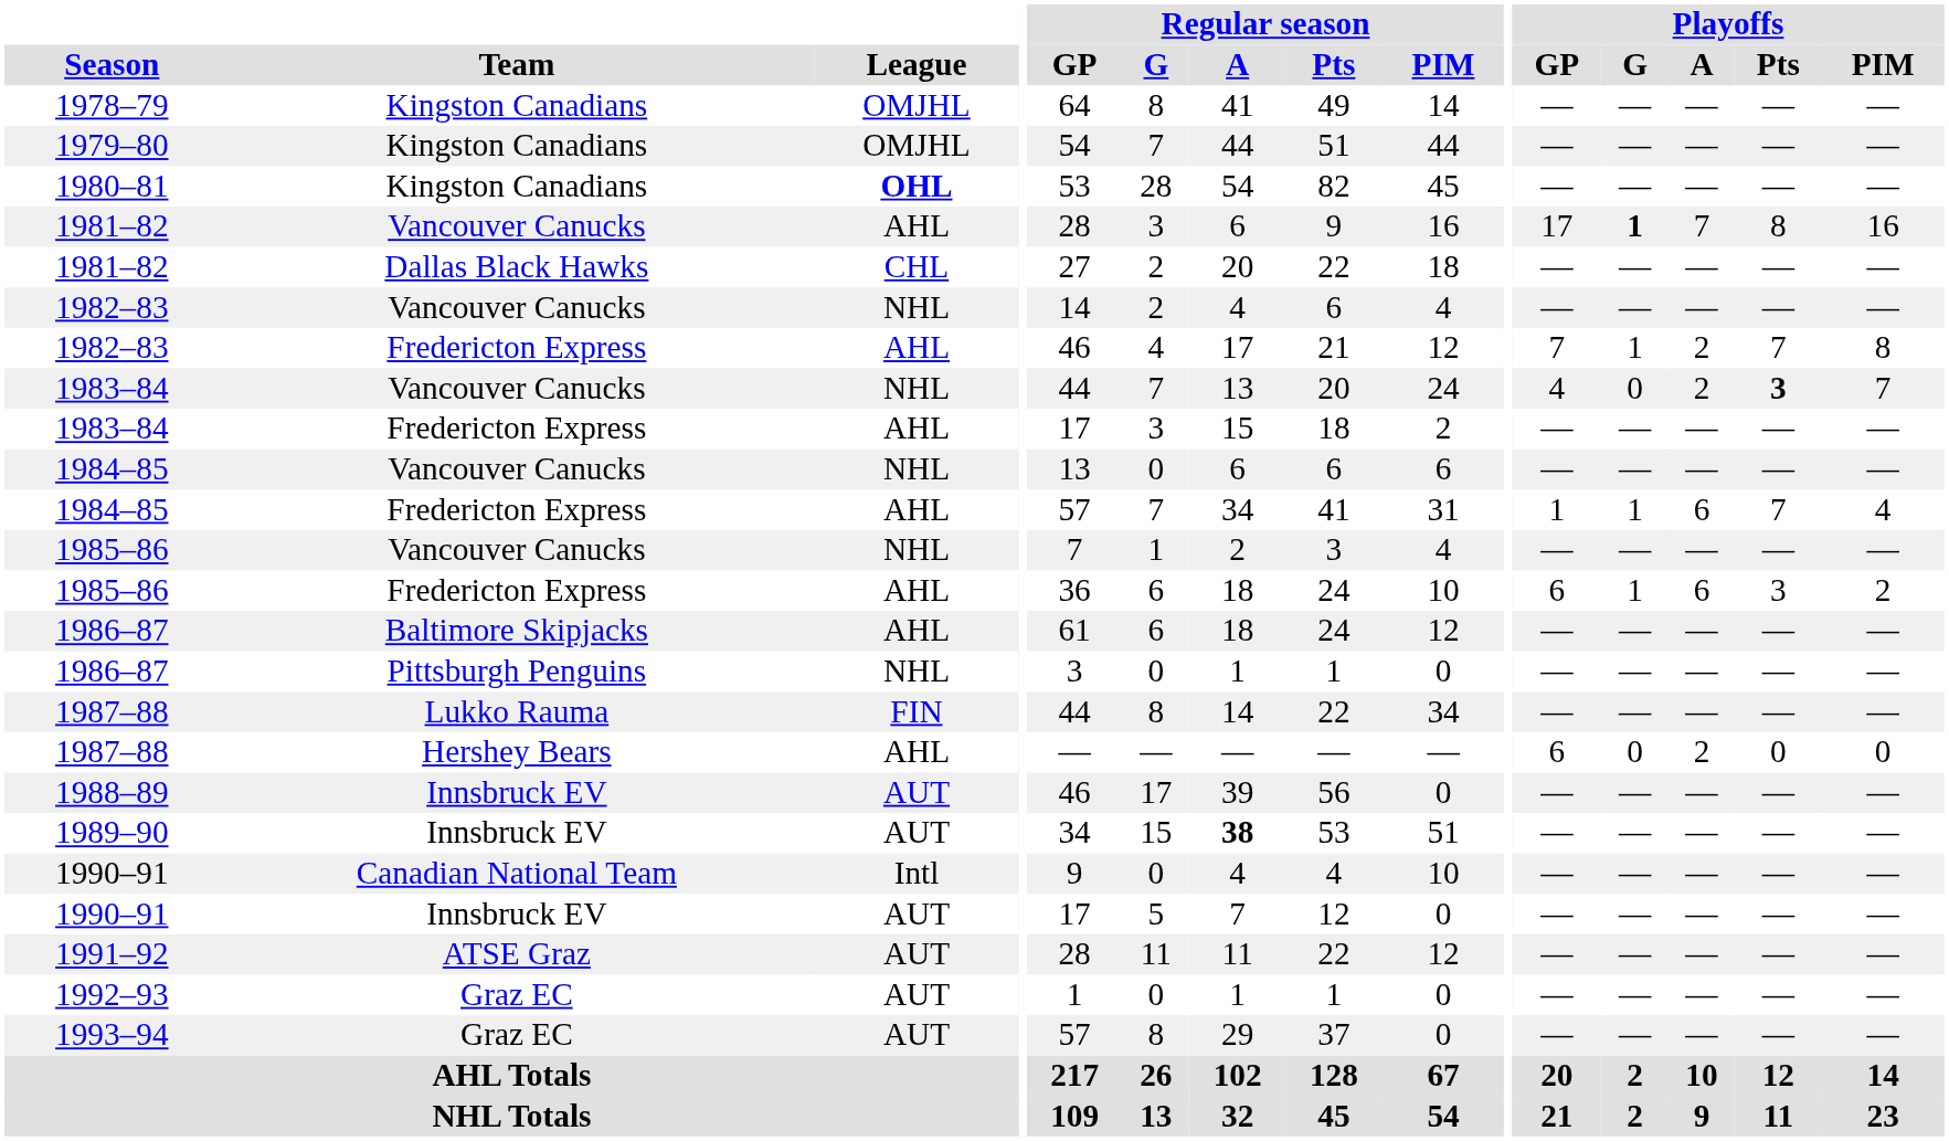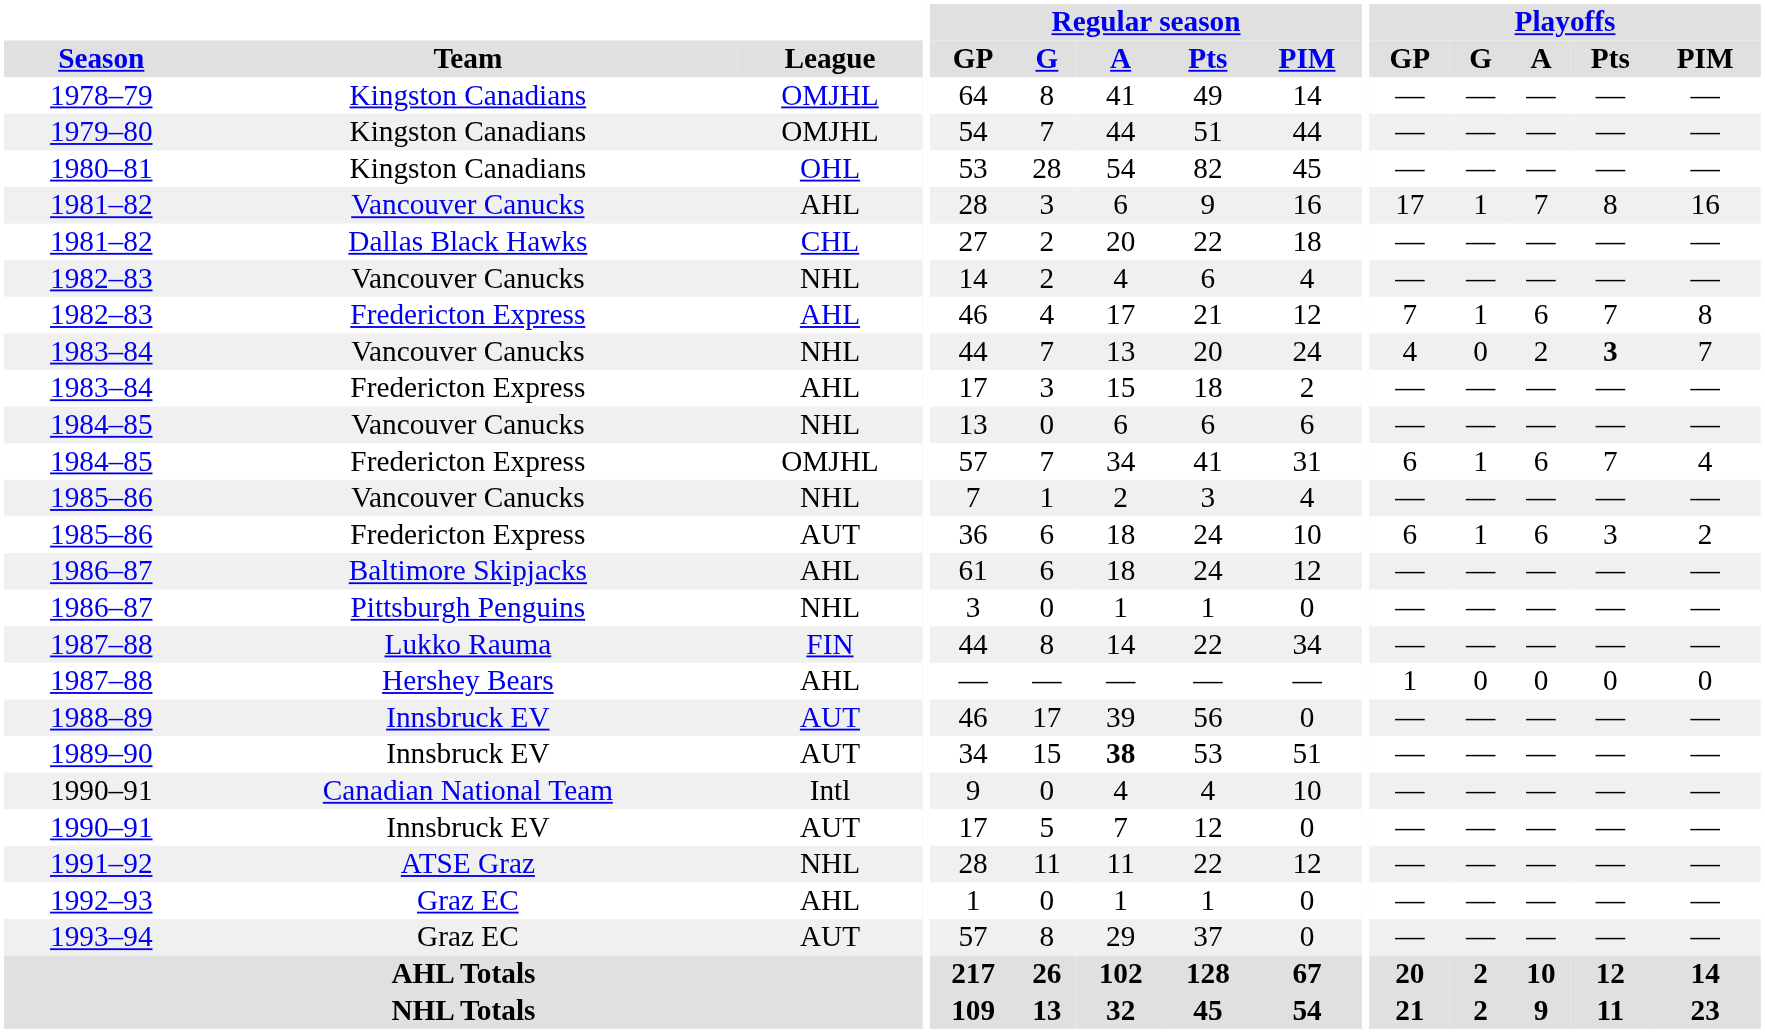1980–81 | League: bold -> normal
1981–82 / Vancouver Canucks | Playoffs / G: bold -> normal
1982–83 / Fredericton Express | Playoffs / A: 2 -> 6
1984–85 / Fredericton Express | League: AHL -> OMJHL
1984–85 / Fredericton Express | Playoffs / GP: 1 -> 6
1985–86 / Fredericton Express | League: AHL -> AUT
1987–88 / Hershey Bears | Playoffs / GP: 6 -> 1
1987–88 / Hershey Bears | Playoffs / A: 2 -> 0
1991–92 | League: AUT -> NHL
1992–93 | League: AUT -> AHL
